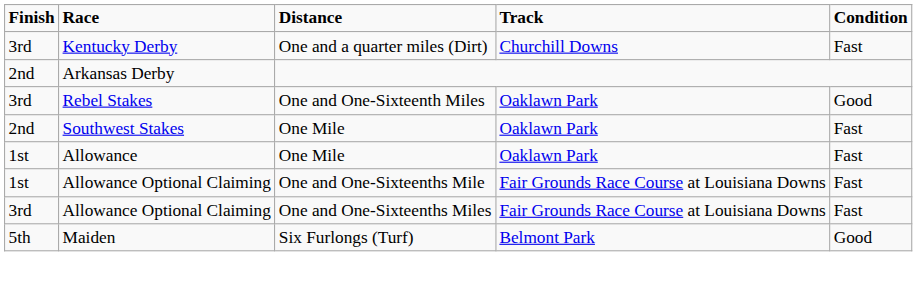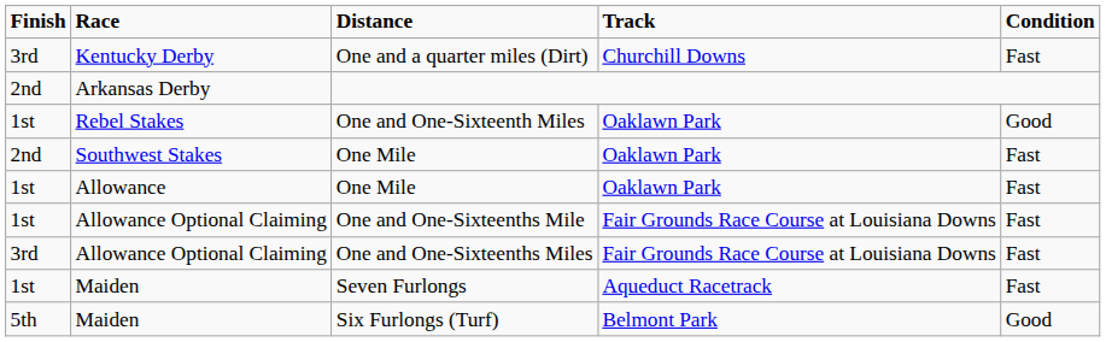One and One-Sixteenth Miles | Finish: 3rd -> 1st
+ row: 1st | Maiden | Seven Furlongs | Aqueduct Racetrack | Fast
